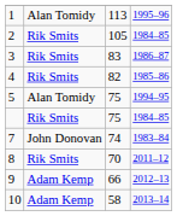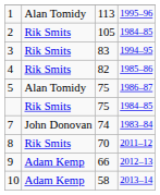3 | column 4: 1986–87 -> 1994–95
5 | column 4: 1994–95 -> 1986–87
